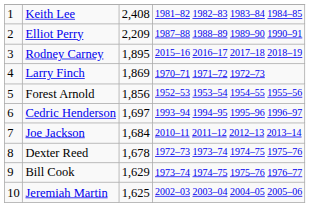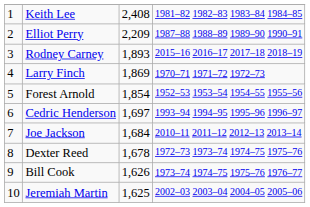Rodney Carney | column 3: 1,895 -> 1,893
Forest Arnold | column 3: 1,856 -> 1,854
Bill Cook | column 3: 1,629 -> 1,626
